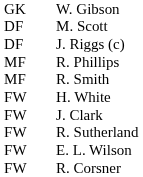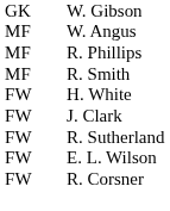- row: DF | M. Scott
- row: DF | J. Riggs (c)
+ row: MF | W. Angus
